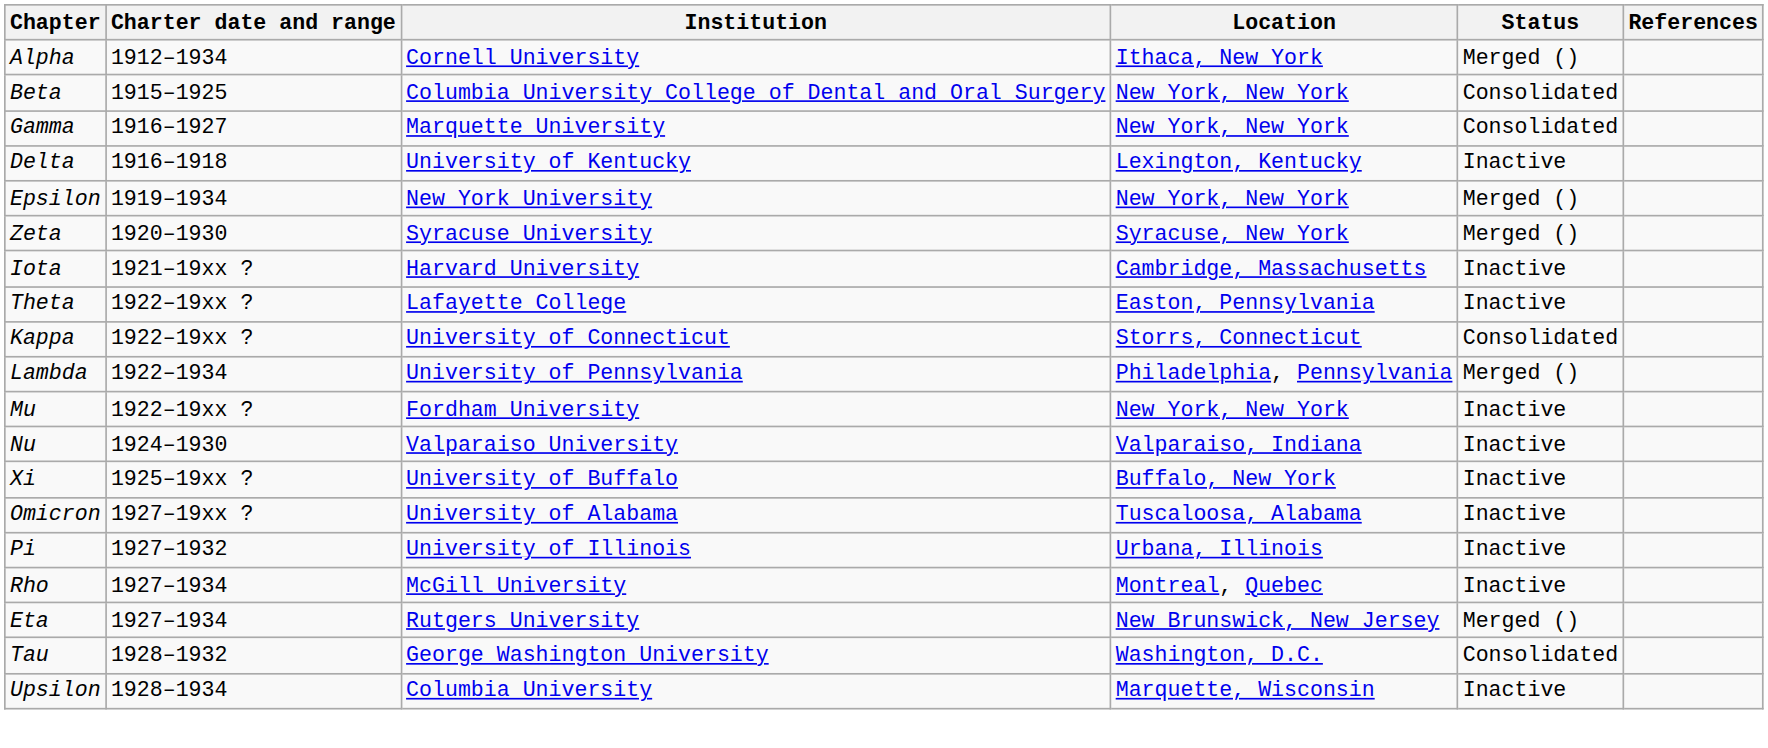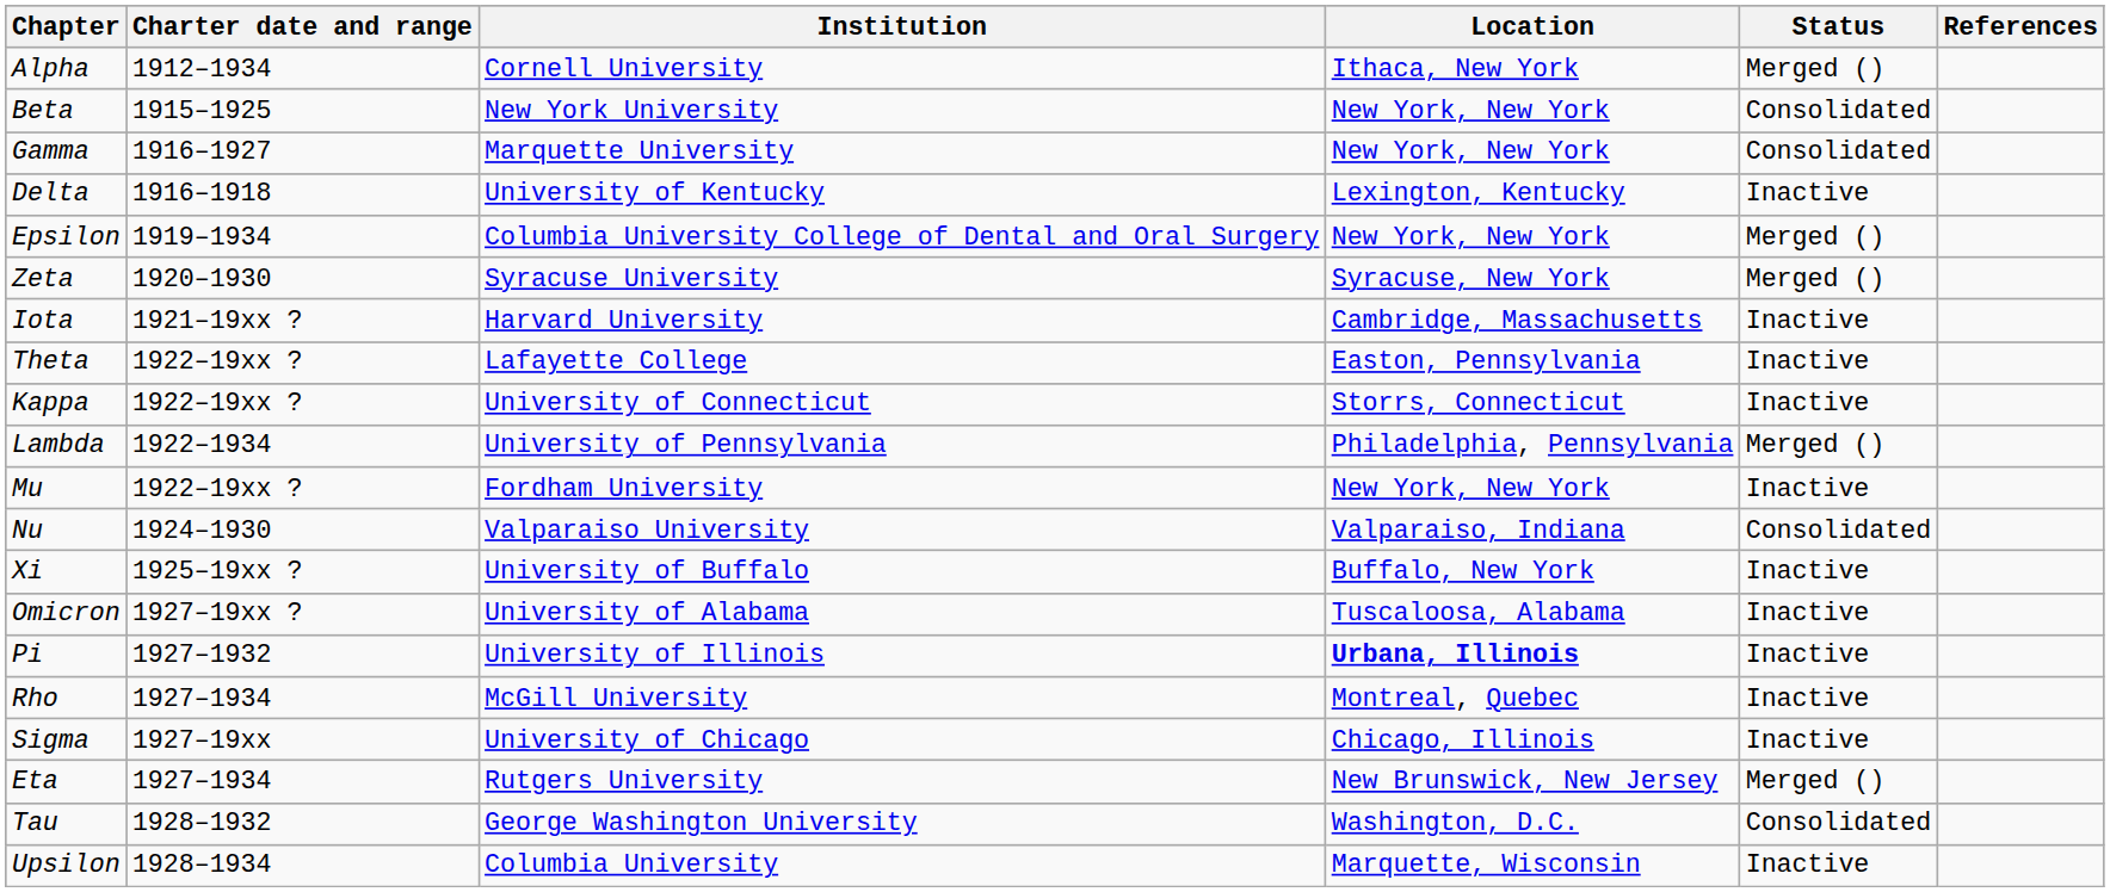Beta | Institution: Columbia University College of Dental and Oral Surgery -> New York University
Epsilon | Institution: New York University -> Columbia University College of Dental and Oral Surgery
Kappa | Status: Consolidated -> Inactive
Nu | Status: Inactive -> Consolidated
Pi | Location: normal -> bold
+ row: Sigma | 1927–19xx | University of Chicago | Chicago, Illinois | Inactive
